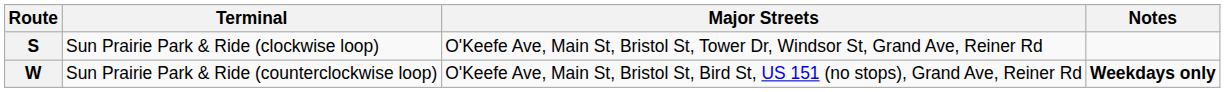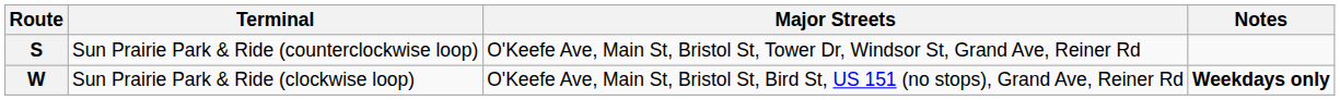S | Terminal: Sun Prairie Park & Ride (clockwise loop) -> Sun Prairie Park & Ride (counterclockwise loop)
W | Terminal: Sun Prairie Park & Ride (counterclockwise loop) -> Sun Prairie Park & Ride (clockwise loop)
